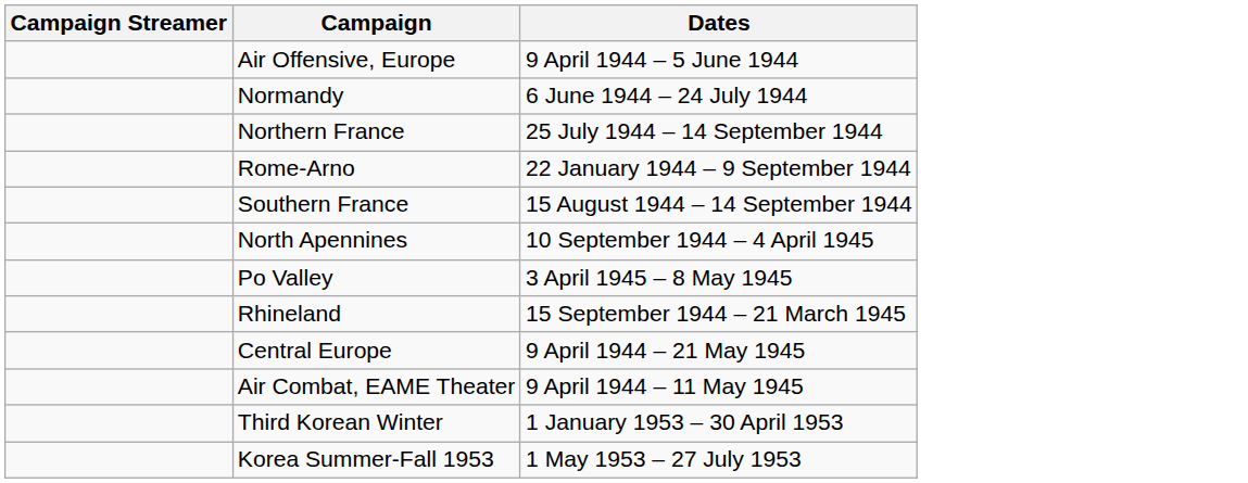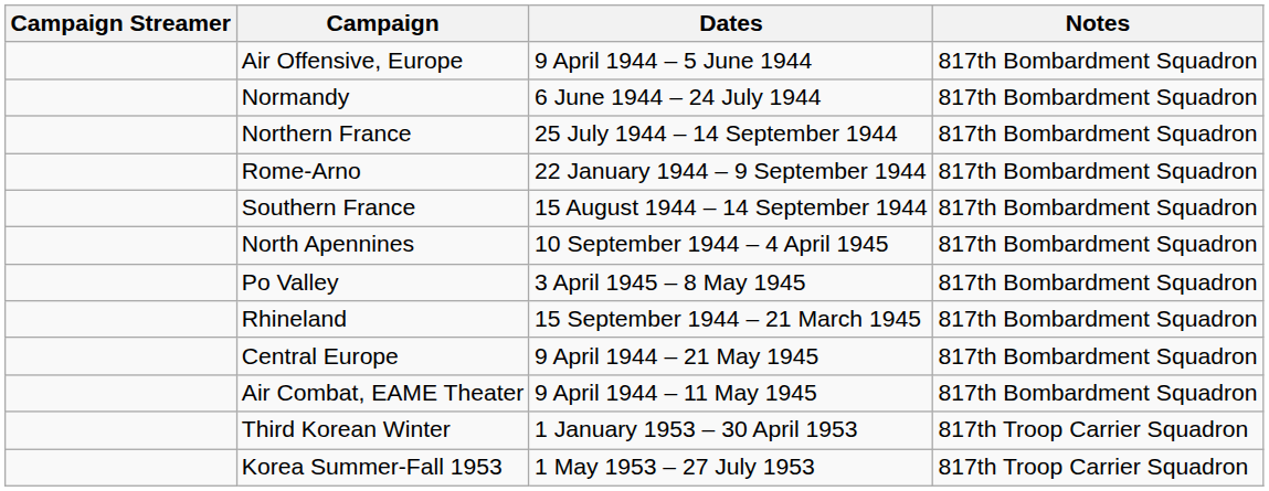+ column: Notes | 817th Bombardment Squadron | 817th Bombardment Squadron | 817th Bombardment Squadron | 817th Bombardment Squadron | 817th Bombardment Squadron | 817th Bombardment Squadron | 817th Bombardment Squadron | 817th Bombardment Squadron | 817th Bombardment Squadron | 817th Bombardment Squadron | 817th Troop Carrier Squadron | 817th Troop Carrier Squadron
